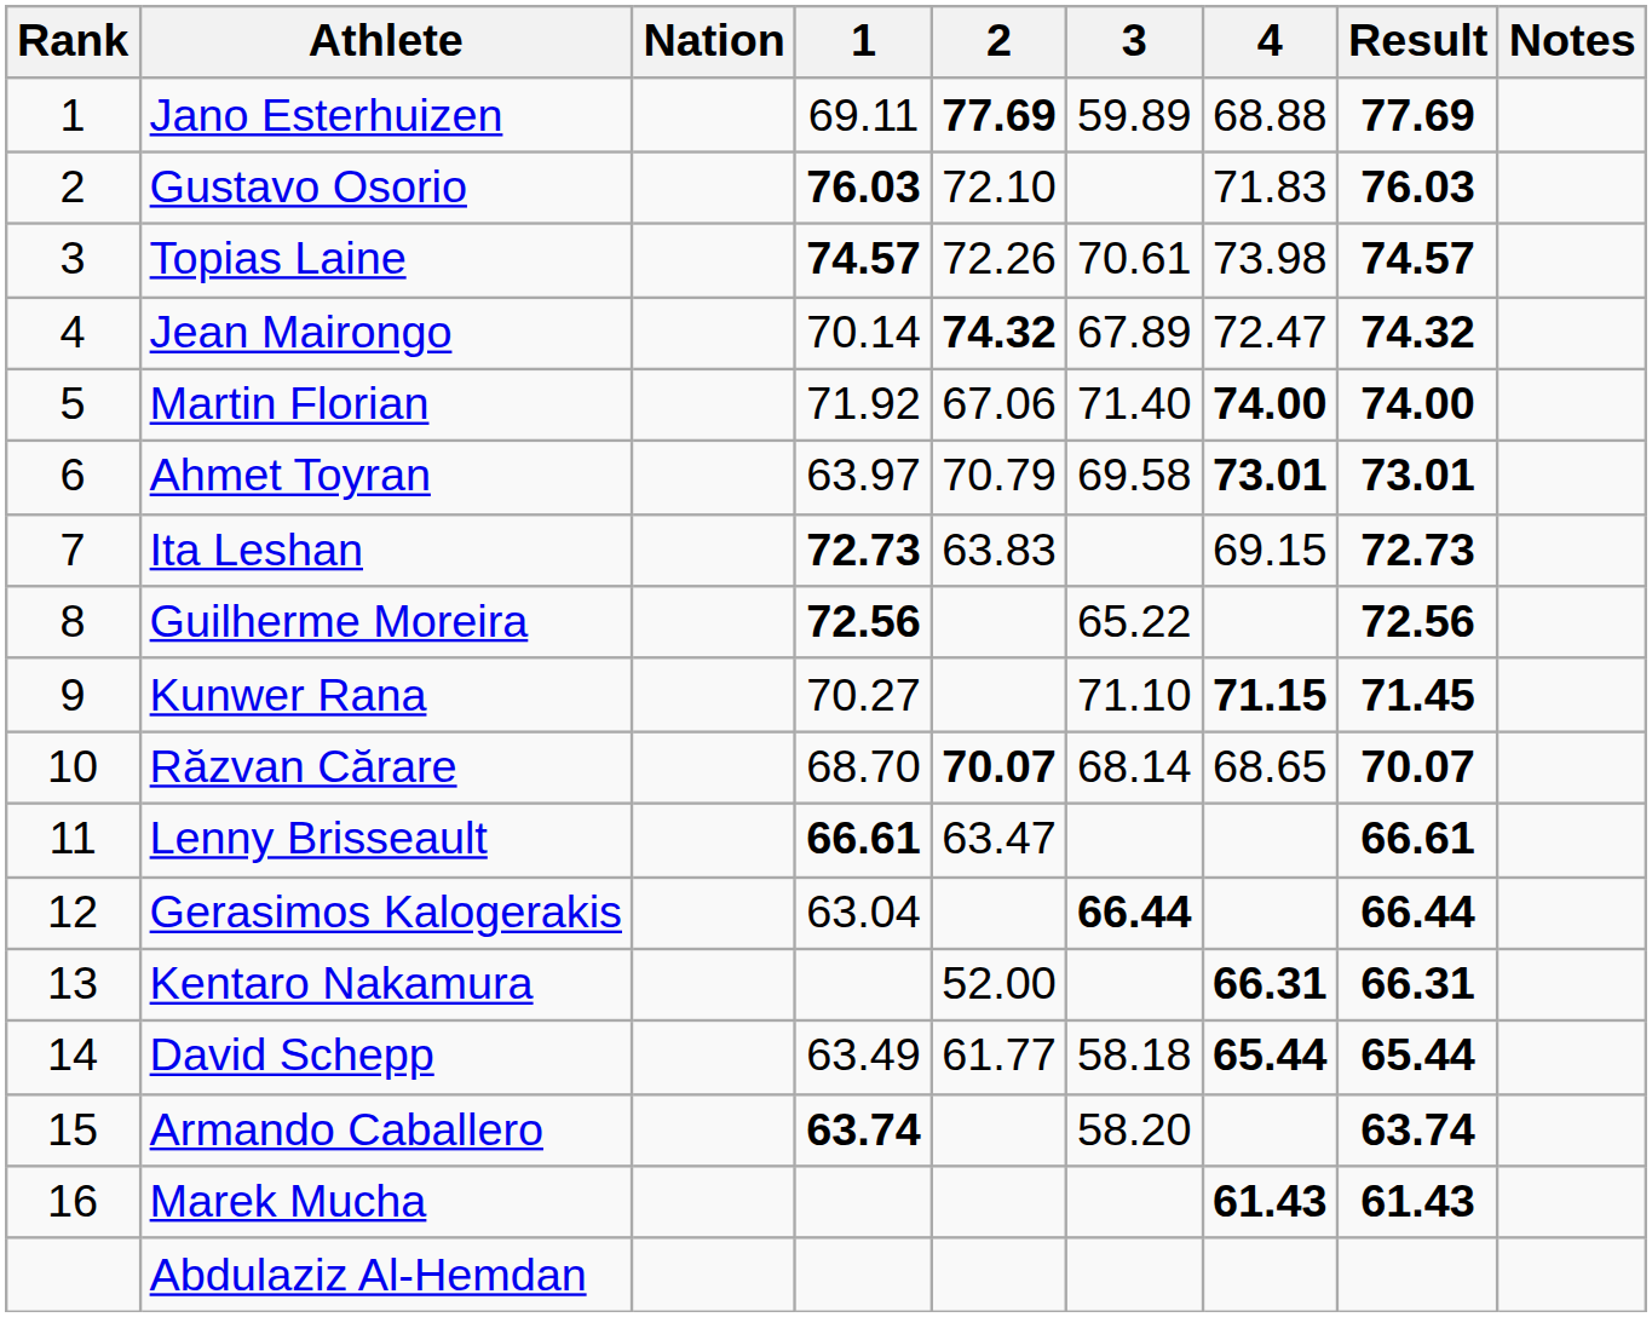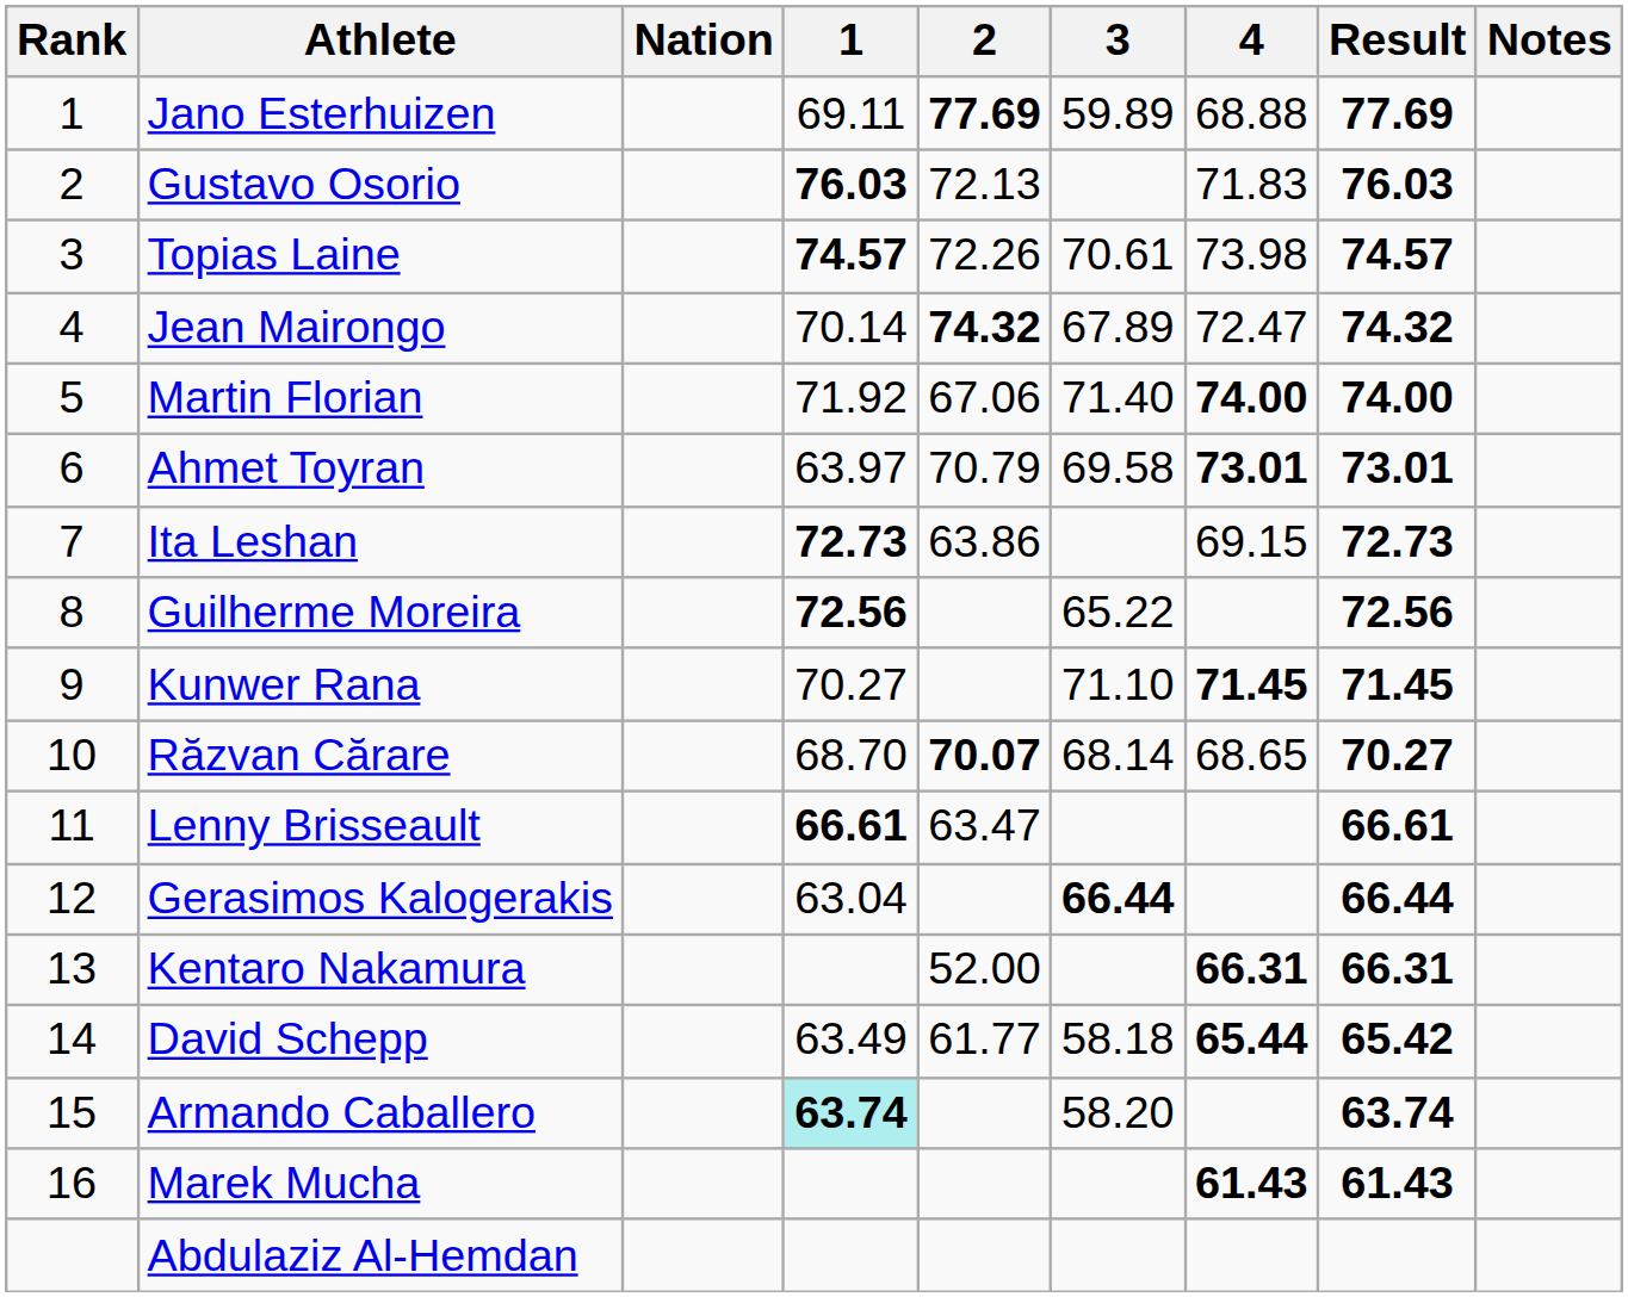Gustavo Osorio | 2: 72.10 -> 72.13
Ita Leshan | 2: 63.83 -> 63.86
Kunwer Rana | 4: 71.15 -> 71.45
Răzvan Cărare | Result: 70.07 -> 70.27
David Schepp | Result: 65.44 -> 65.42
Armando Caballero | 1: no background -> paleturquoise background
